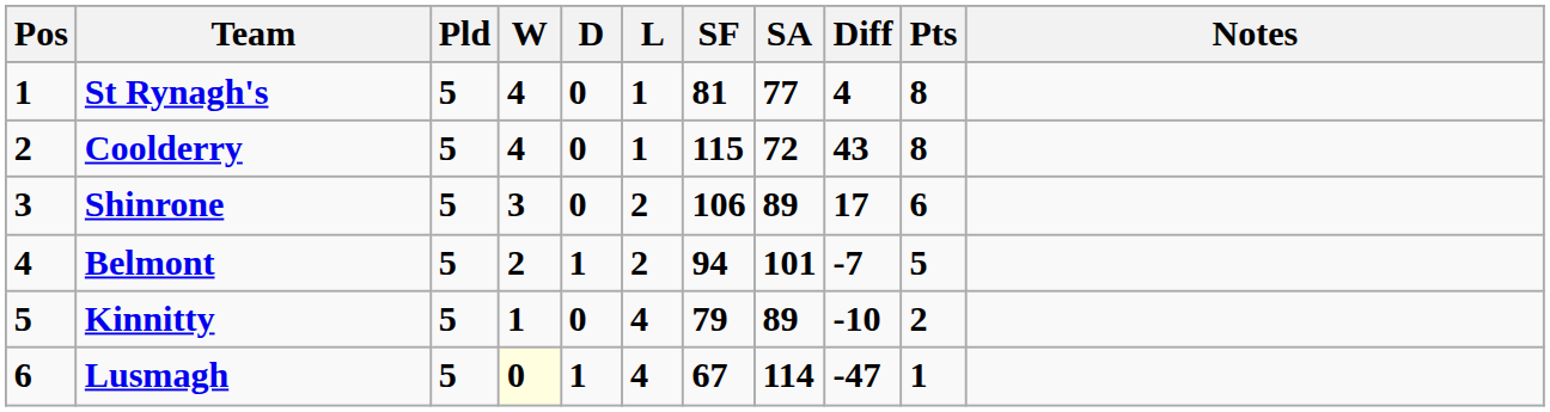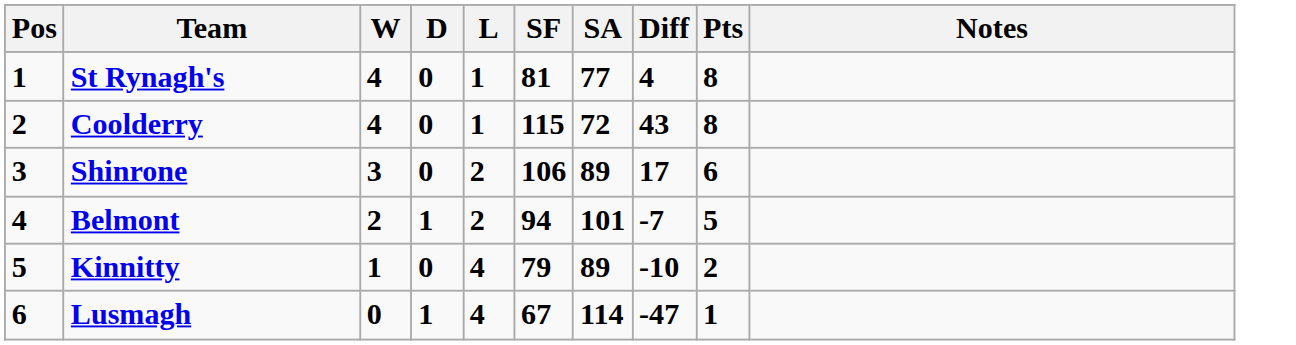- column: Pld | 5 | 5 | 5 | 5 | 5 | 5
Lusmagh | W: lightyellow background -> no background
